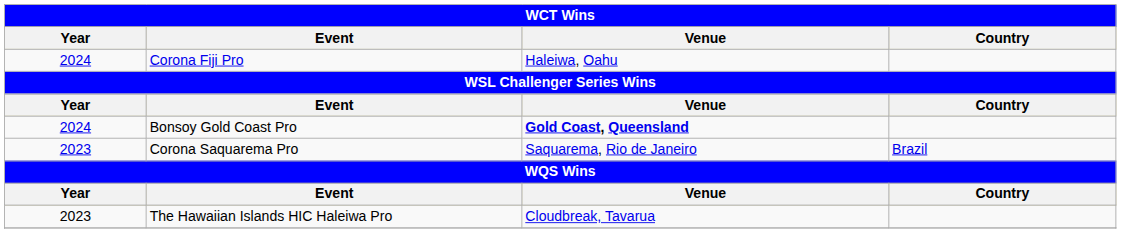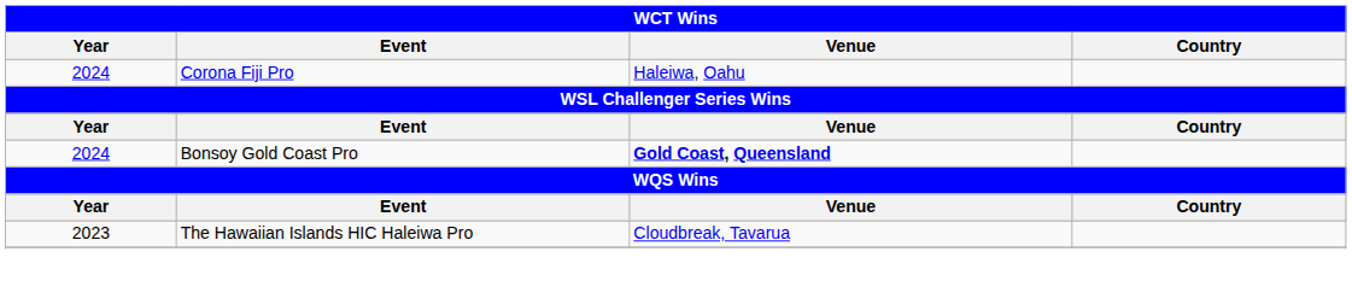- row: 2023 | Corona Saquarema Pro | Saquarema, Rio de Janeiro | Brazil
